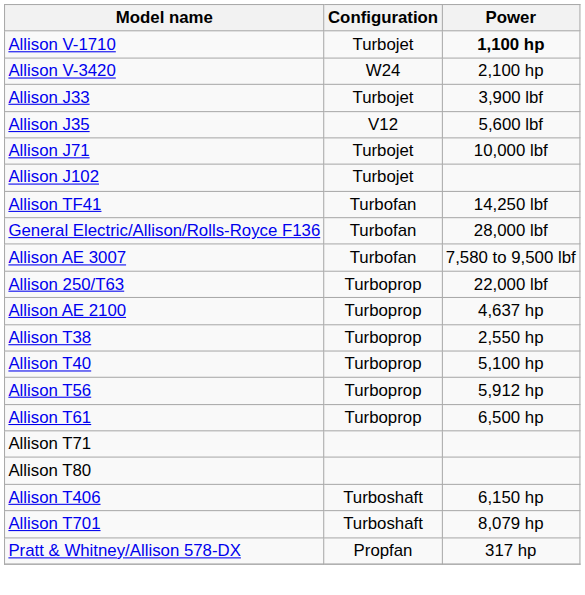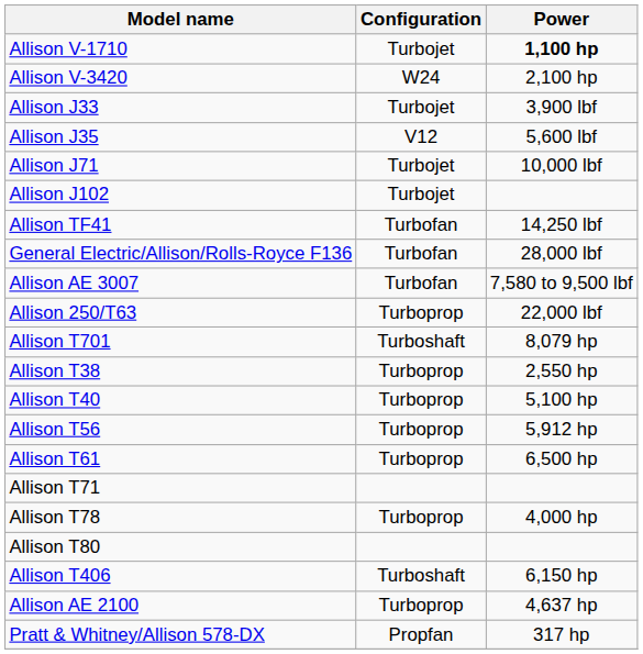rows swapped: Allison AE 2100 <-> Allison T701
+ row: Allison T78 | Turboprop | 4,000 hp
